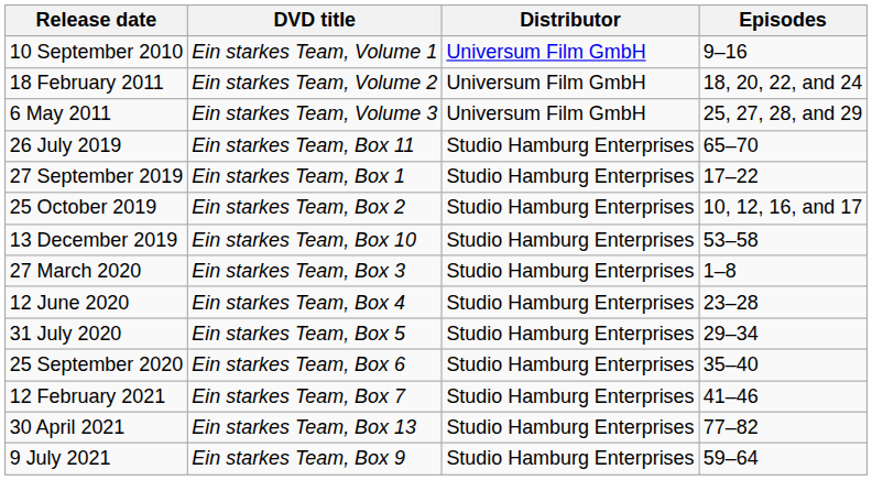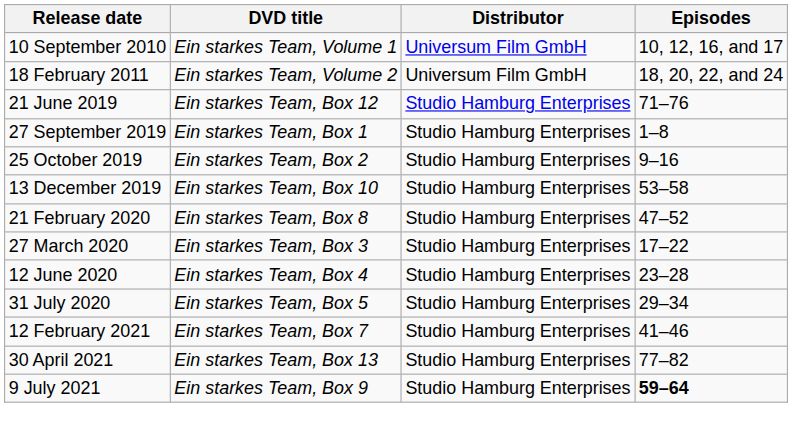10 September 2010 | Episodes: 9–16 -> 10, 12, 16, and 17
- row: 6 May 2011 | Ein starkes Team, Volume 3 | Universum Film GmbH | 25, 27, 28, and 29
+ row: 21 June 2019 | Ein starkes Team, Box 12 | Studio Hamburg Enterprises | 71–76
- row: 26 July 2019 | Ein starkes Team, Box 11 | Studio Hamburg Enterprises | 65–70
27 September 2019 | Episodes: 17–22 -> 1–8
25 October 2019 | Episodes: 10, 12, 16, and 17 -> 9–16
+ row: 21 February 2020 | Ein starkes Team, Box 8 | Studio Hamburg Enterprises | 47–52
27 March 2020 | Episodes: 1–8 -> 17–22
- row: 25 September 2020 | Ein starkes Team, Box 6 | Studio Hamburg Enterprises | 35–40
9 July 2021 | Episodes: normal -> bold
